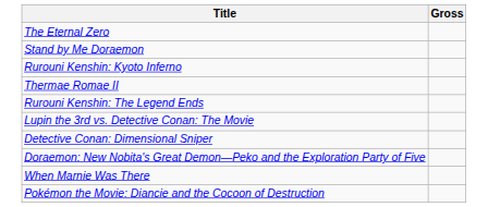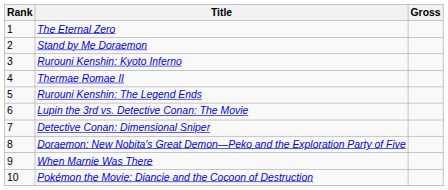+ column: Rank | 1 | 2 | 3 | 4 | 5 | 6 | 7 | 8 | 9 | 10
